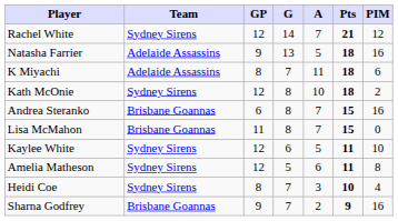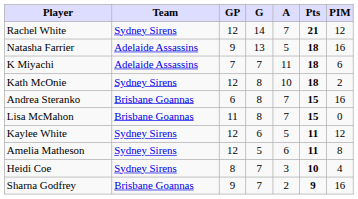K Miyachi | GP: 8 -> 7
Kaylee White | PIM: 10 -> 12
